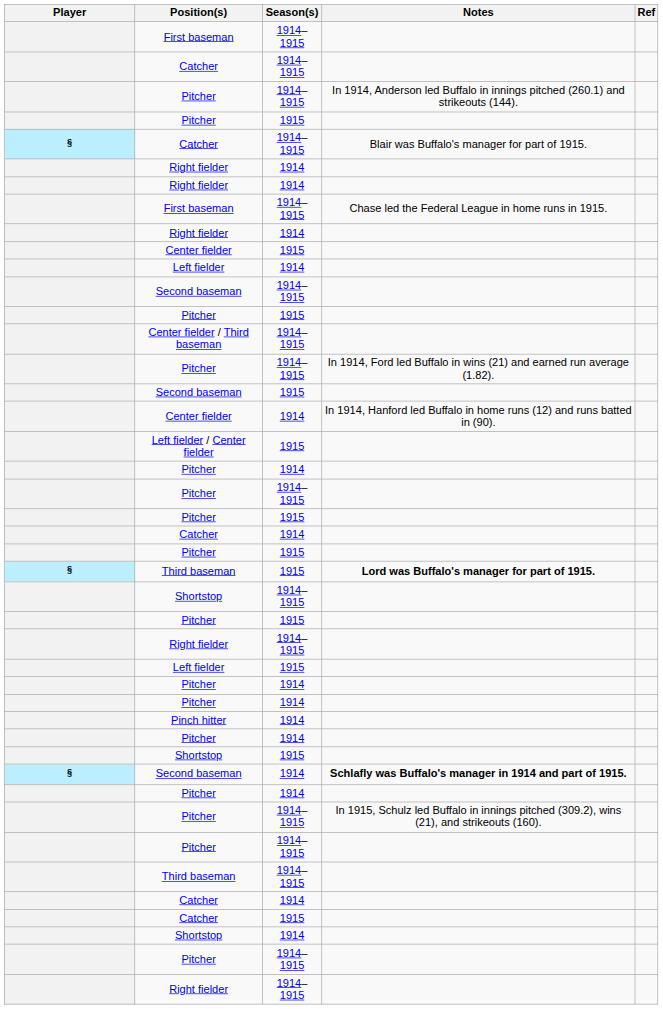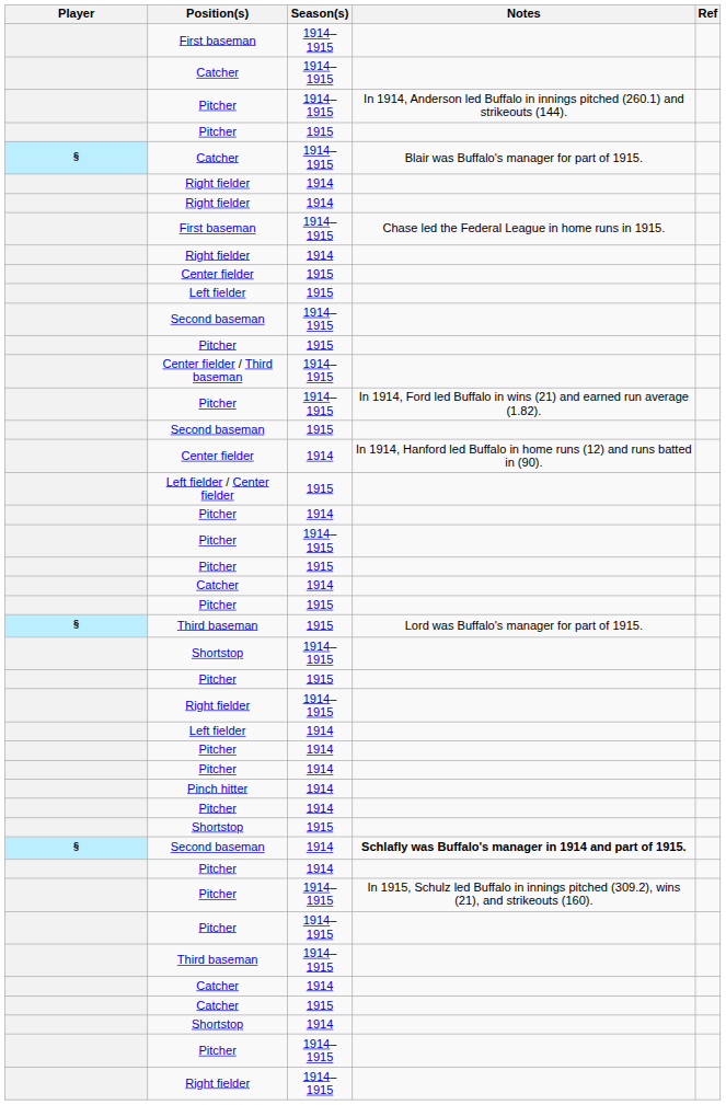rows swapped: Left fielder / 1914 <-> Left fielder / 1915
Third baseman / 1915 | Notes: bold -> normal
